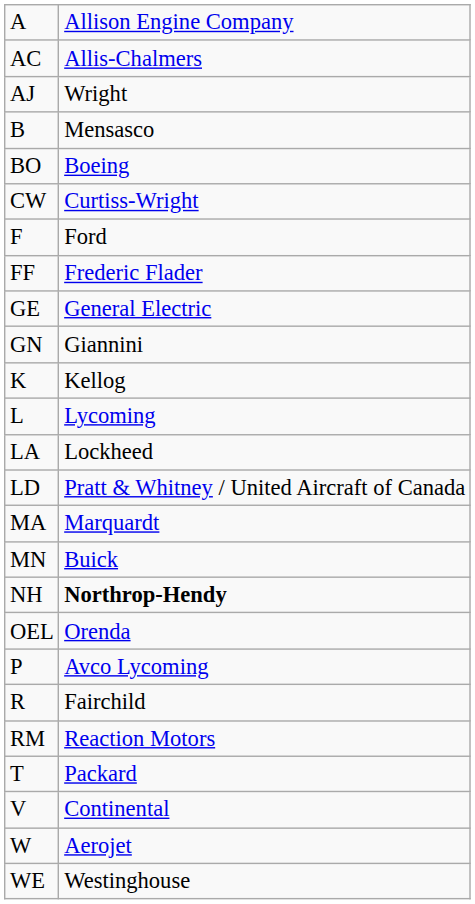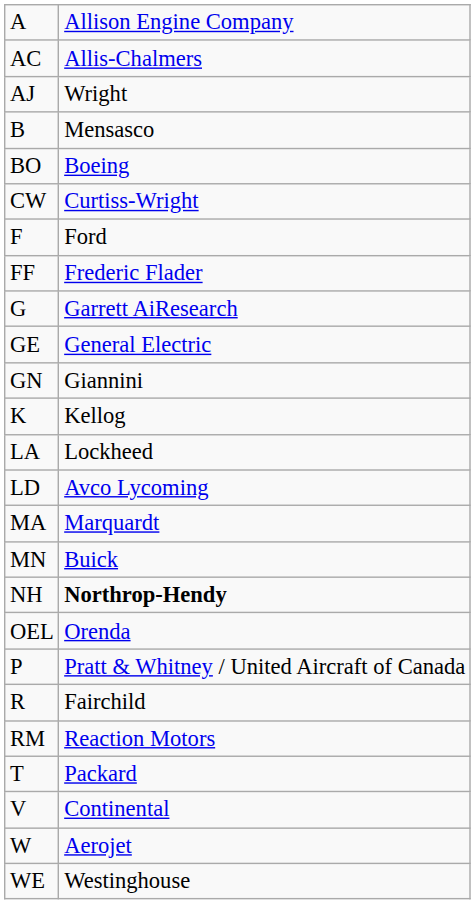+ row: G | Garrett AiResearch
- row: L | Lycoming
LD | column 2: Pratt & Whitney / United Aircraft of Canada -> Avco Lycoming
P | column 2: Avco Lycoming -> Pratt & Whitney / United Aircraft of Canada
